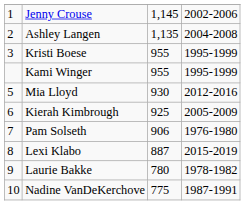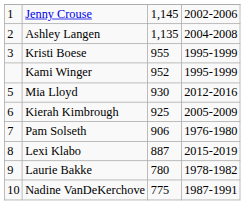Kami Winger | column 3: 955 -> 952
